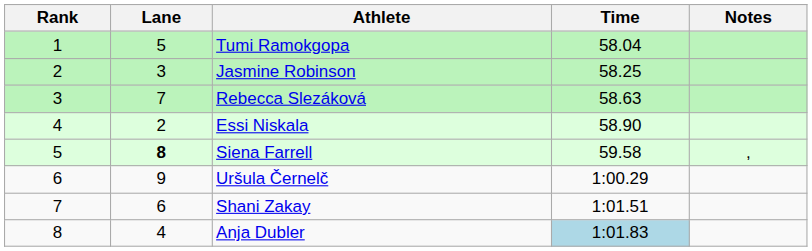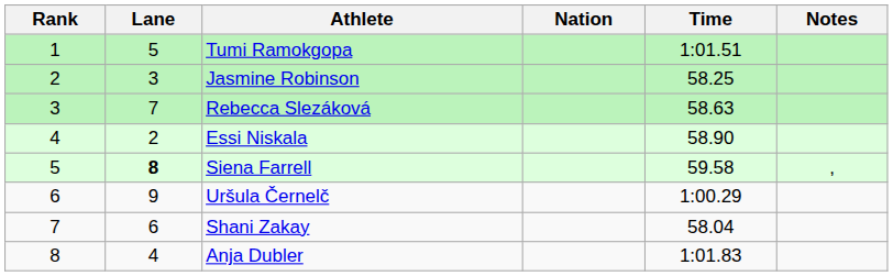+ column: Nation
Tumi Ramokgopa | Time: 58.04 -> 1:01.51
Shani Zakay | Time: 1:01.51 -> 58.04
Anja Dubler | Time: lightblue background -> no background
